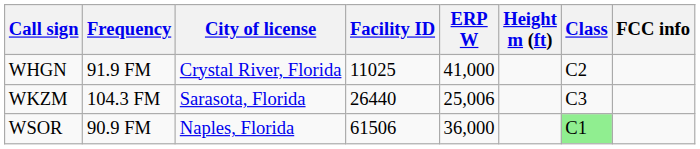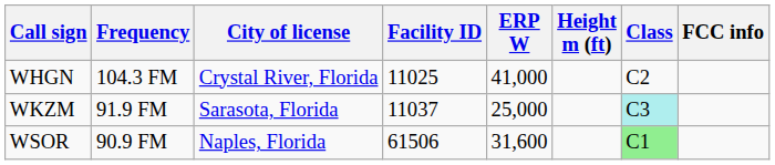WHGN | Frequency: 91.9 FM -> 104.3 FM
WKZM | Frequency: 104.3 FM -> 91.9 FM
WKZM | Facility ID: 26440 -> 11037
WKZM | ERP W: 25,006 -> 25,000
WKZM | Class: no background -> paleturquoise background
WSOR | ERP W: 36,000 -> 31,600
